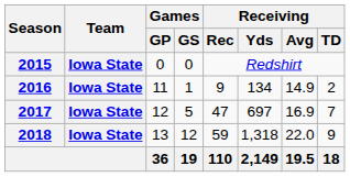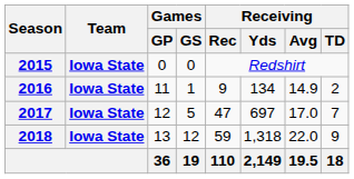2017 | Receiving / Avg: 16.9 -> 17.0
